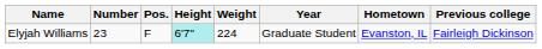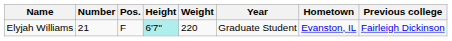Elyjah Williams | Number: 23 -> 21
Elyjah Williams | Weight: 224 -> 220
